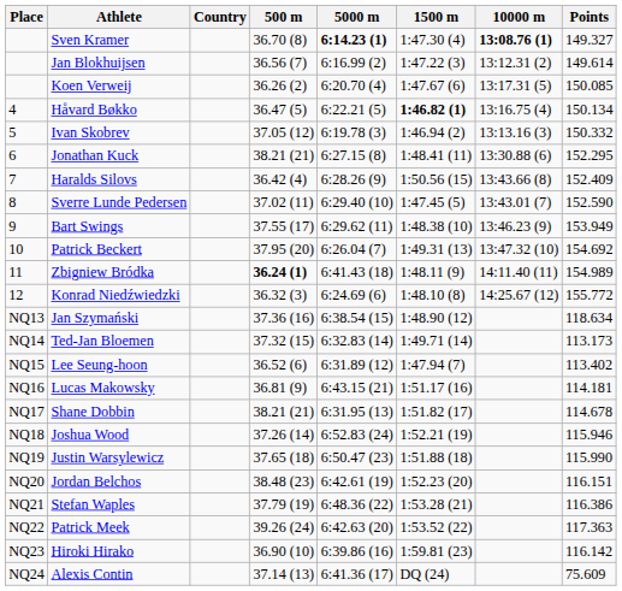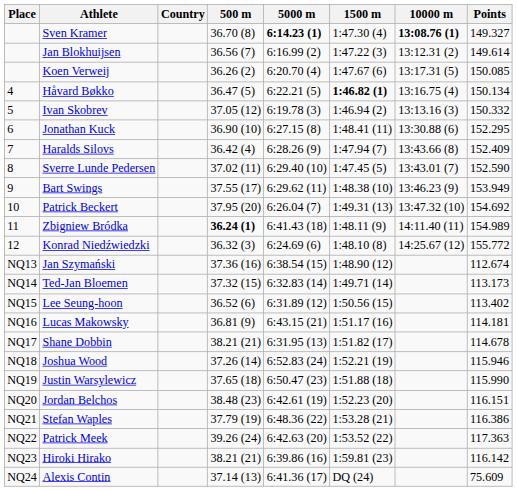Jonathan Kuck | 500 m: 38.21 (21) -> 36.90 (10)
Haralds Silovs | 1500 m: 1:50.56 (15) -> 1:47.94 (7)
Jan Szymański | Points: 118.634 -> 112.674
Lee Seung-hoon | 1500 m: 1:47.94 (7) -> 1:50.56 (15)
Hiroki Hirako | 500 m: 36.90 (10) -> 38.21 (21)
